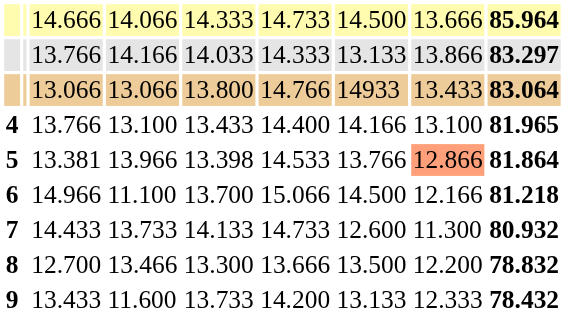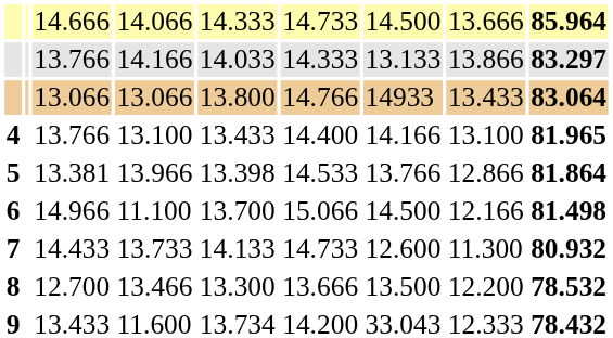13.966 | column 8: lightsalmon background -> no background
11.100 | column 9: 81.218 -> 81.498
13.466 | column 9: 78.832 -> 78.532
11.600 | column 5: 13.733 -> 13.734
11.600 | column 7: 13.133 -> 33.043
